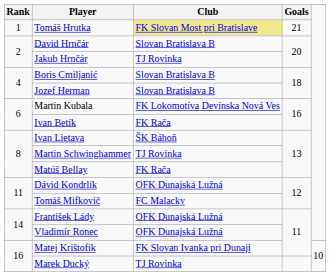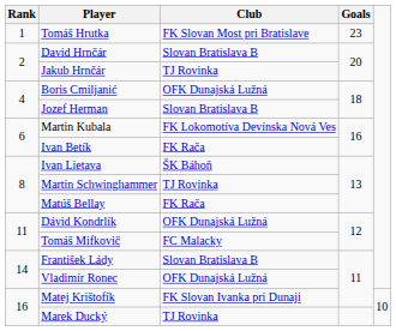Tomáš Hrutka | Club: khaki background -> no background
Tomáš Hrutka | Goals: 21 -> 23
Boris Cmiljanić | Club: Slovan Bratislava B -> OFK Dunajská Lužná
František Lády | Club: OFK Dunajská Lužná -> Slovan Bratislava B
